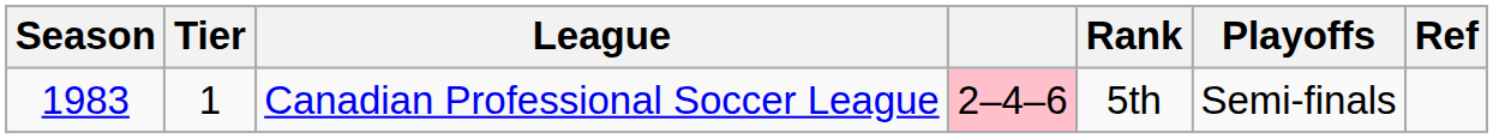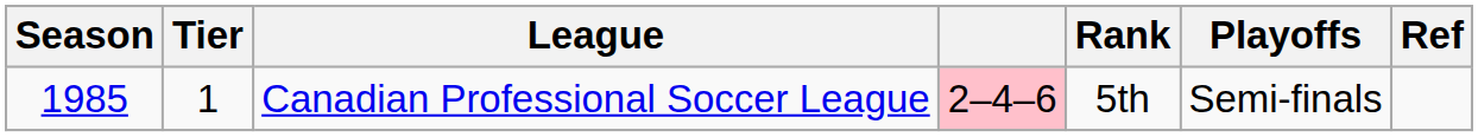Canadian Professional Soccer League | Season: 1983 -> 1985
